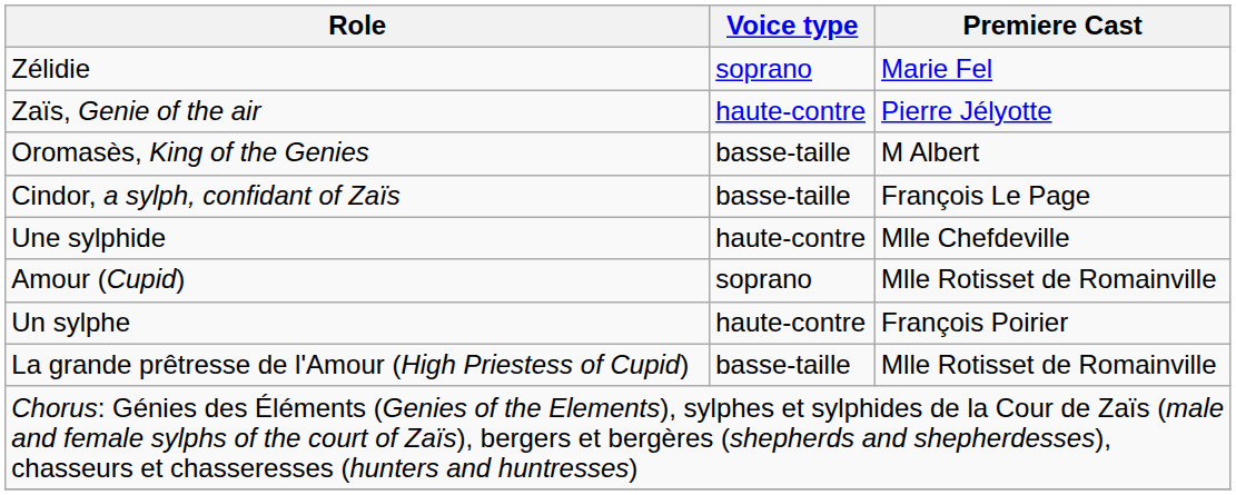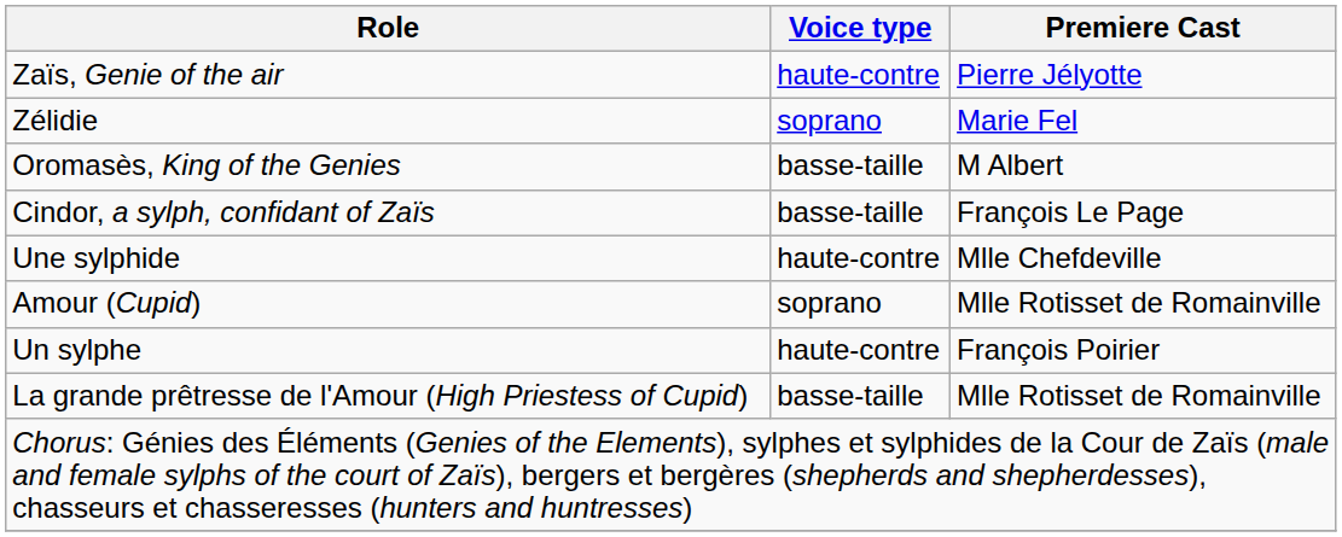rows swapped: Zaïs, Genie of the air <-> Zélidie
